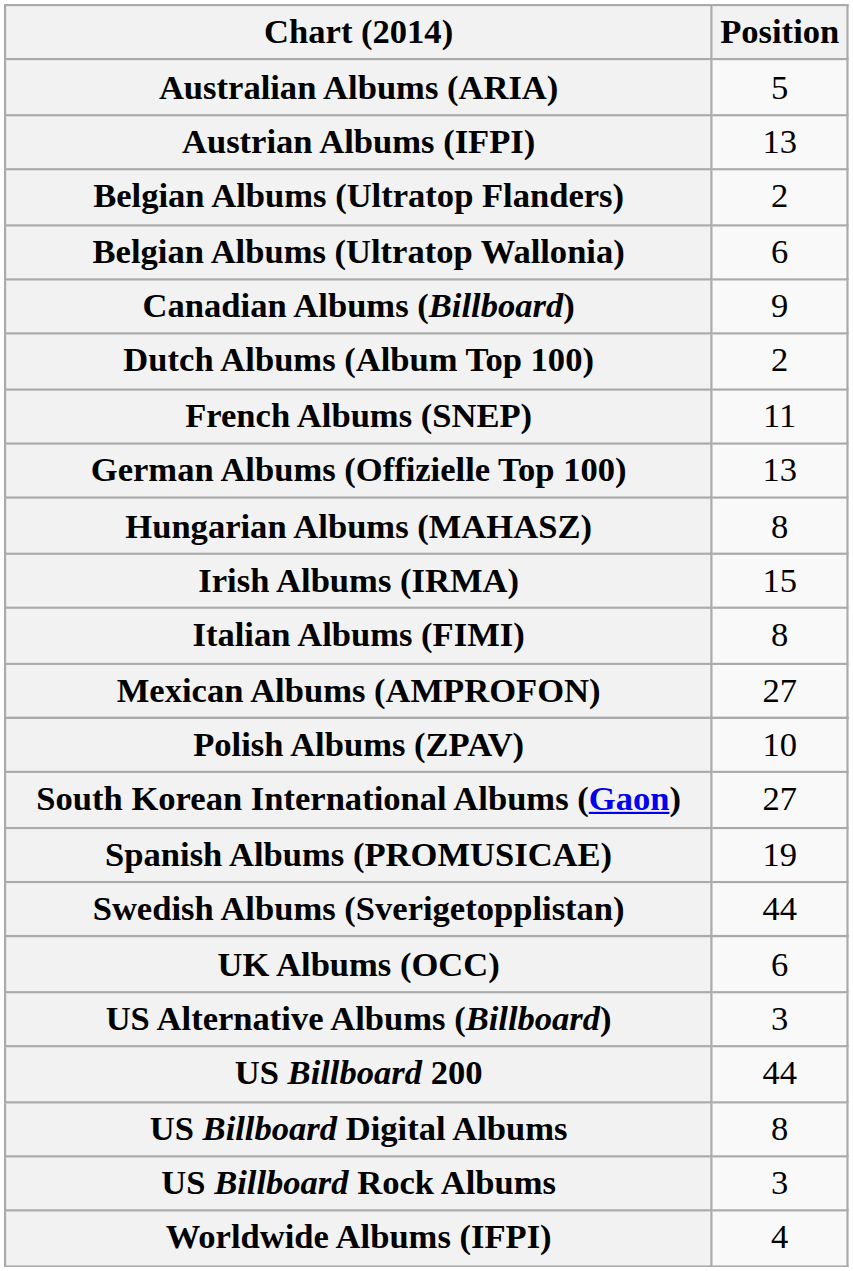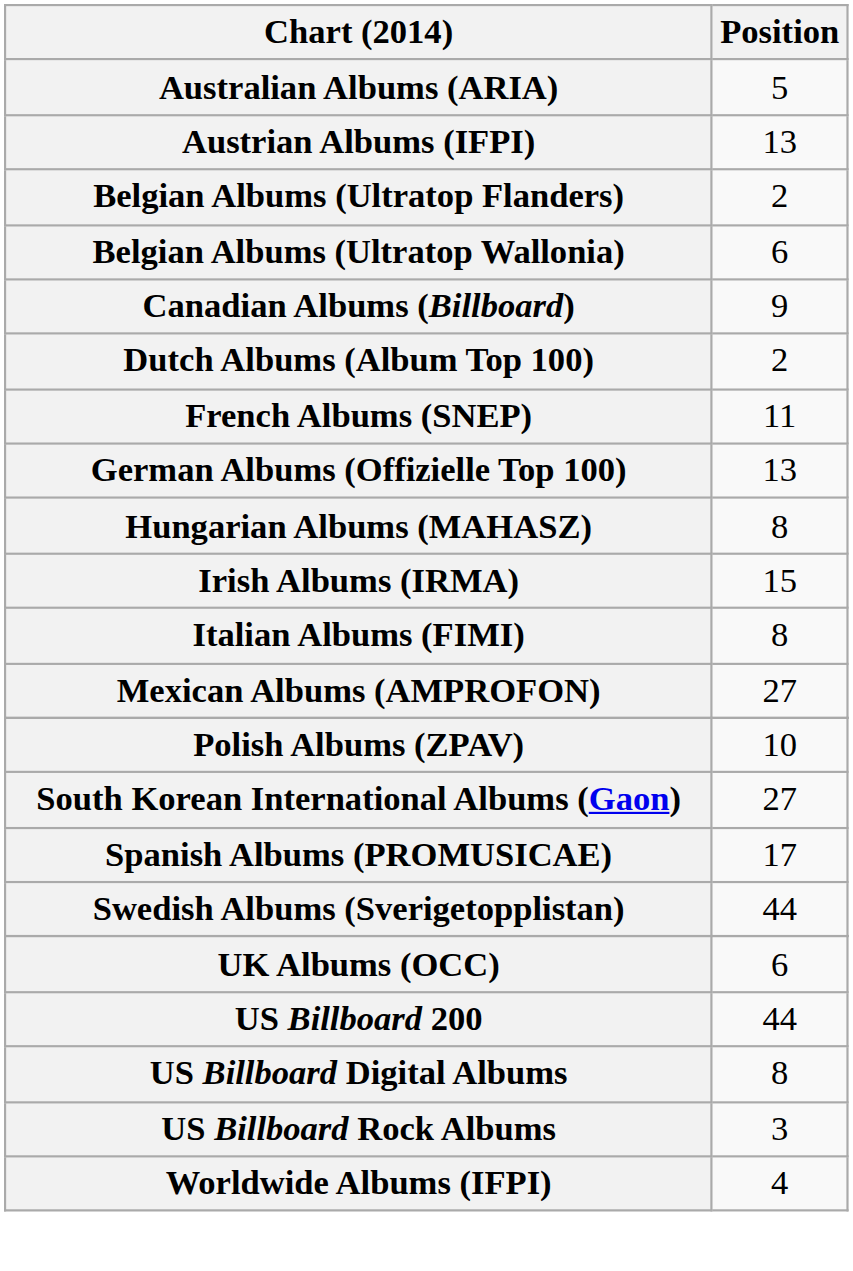Spanish Albums (PROMUSICAE) | Position: 19 -> 17
- row: US Alternative Albums (Billboard) | 3
